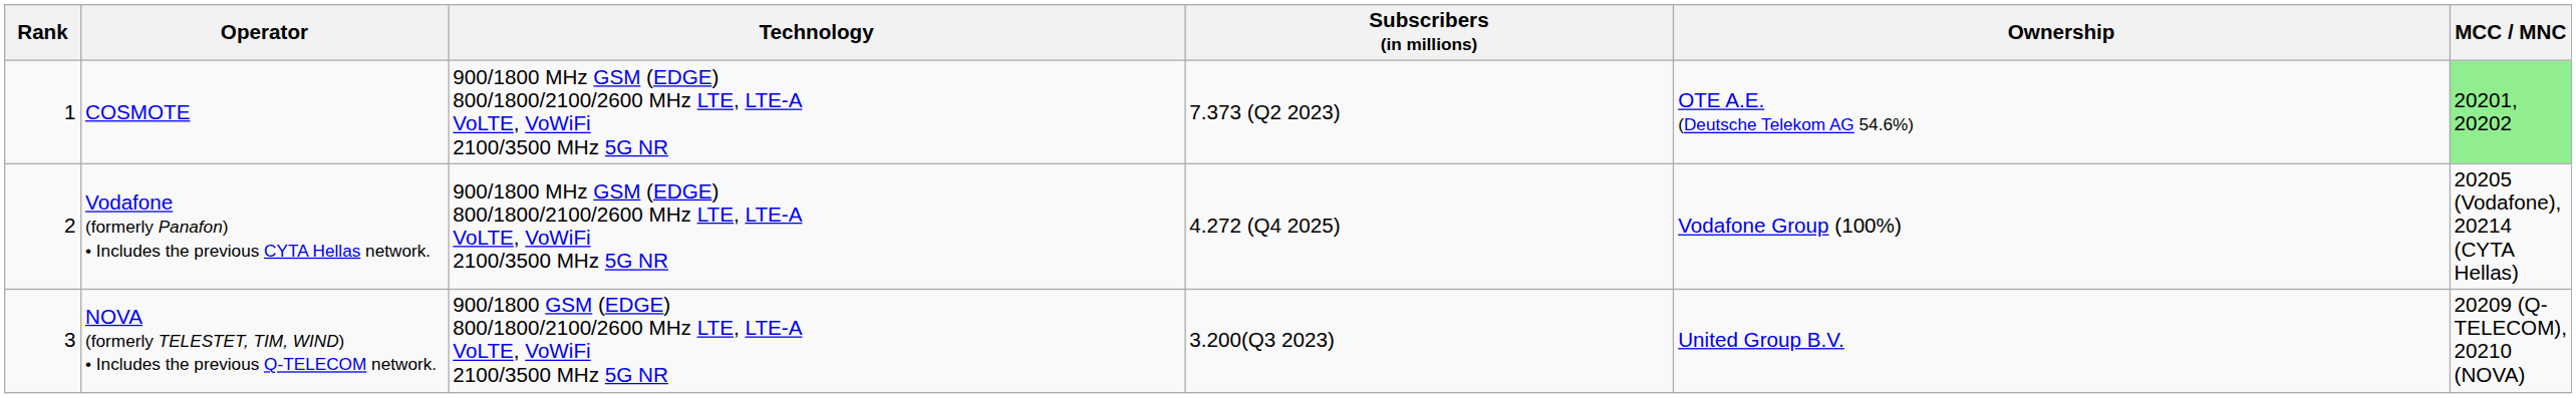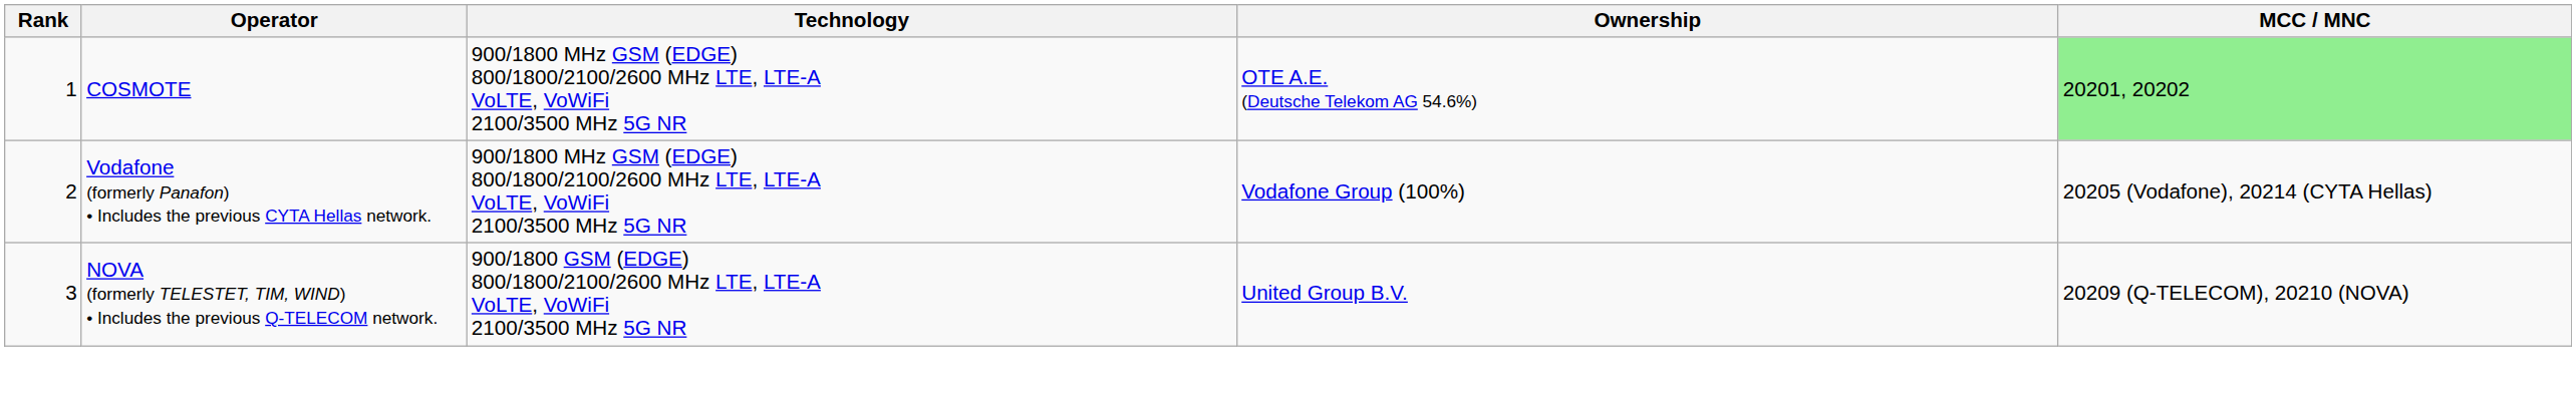- column: Subscribers (in millions) | 7.373 (Q2 2023) | 4.272 (Q4 2025) | 3.200(Q3 2023)
